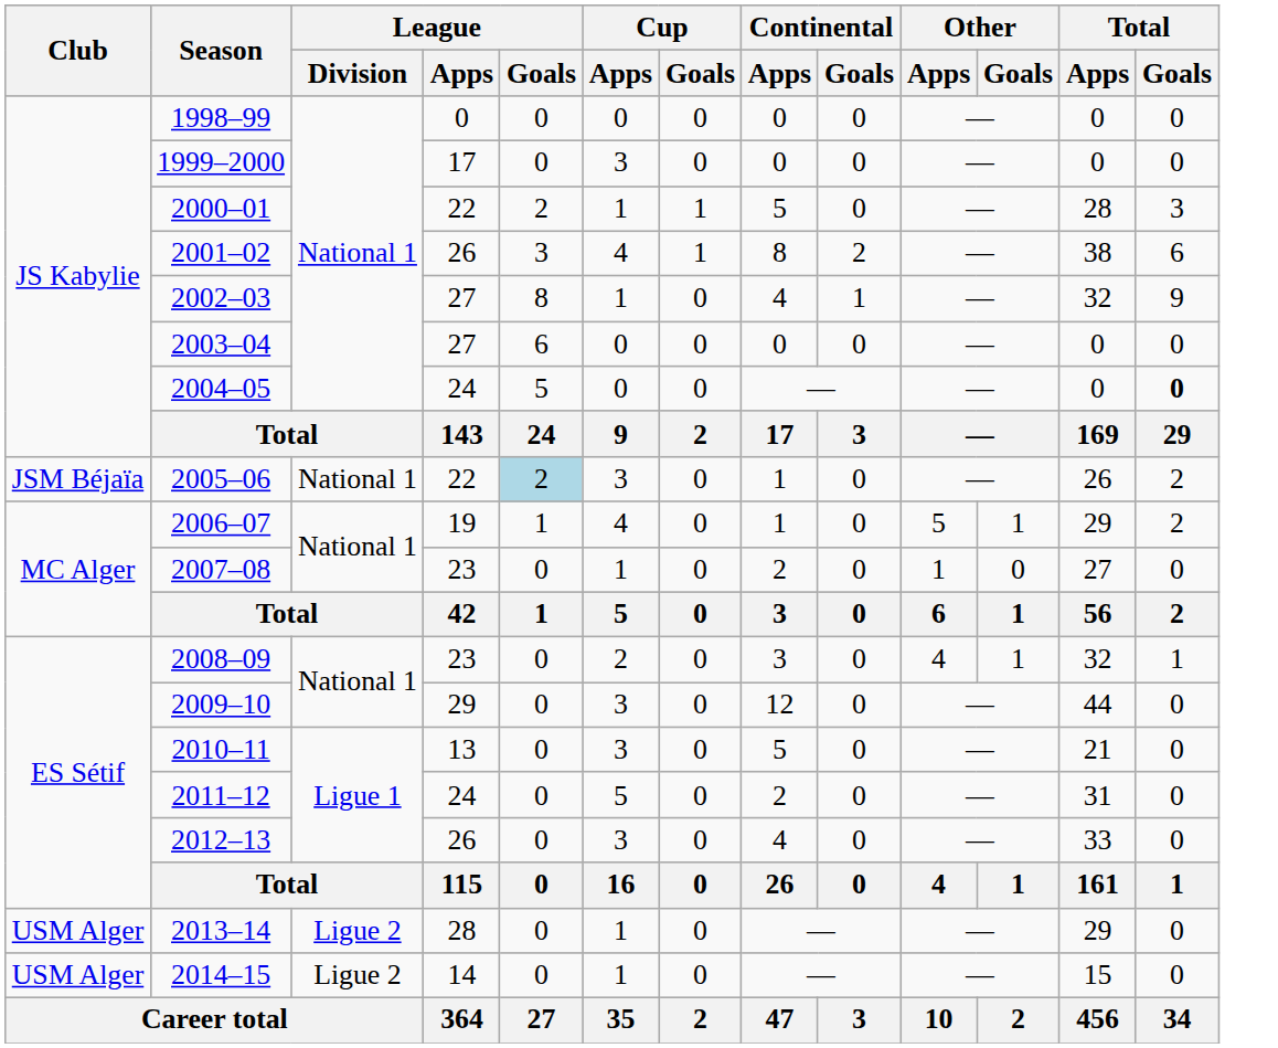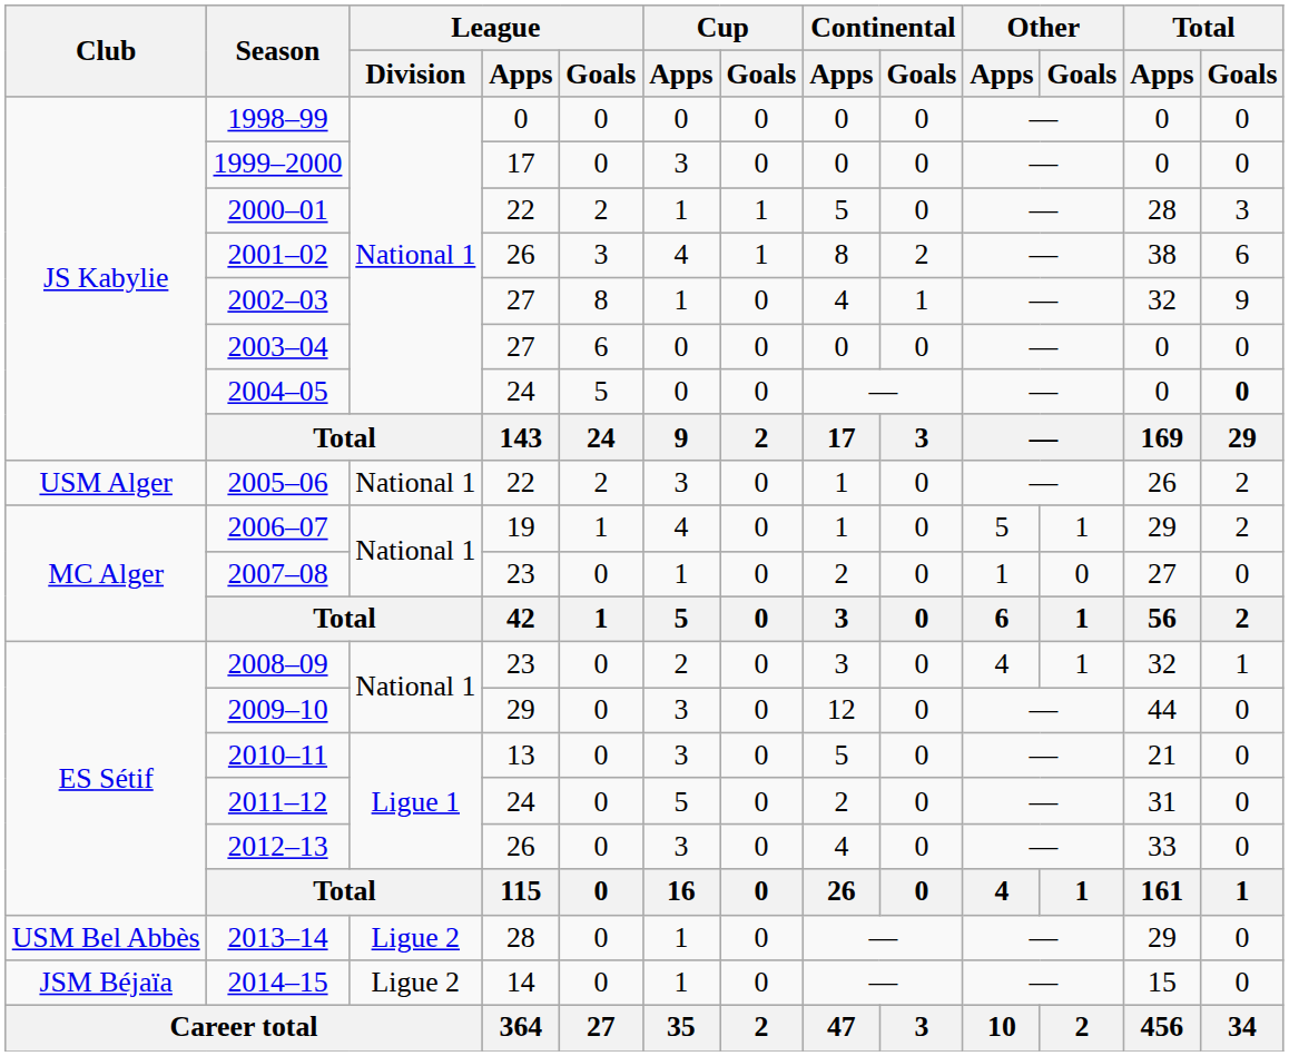2005–06 | Club: JSM Béjaïa -> USM Alger
2005–06 | League / Goals: lightblue background -> no background
2013–14 | Club: USM Alger -> USM Bel Abbès
2014–15 | Club: USM Alger -> JSM Béjaïa
